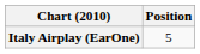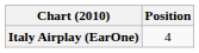Italy Airplay (EarOne) | Position: 5 -> 4
